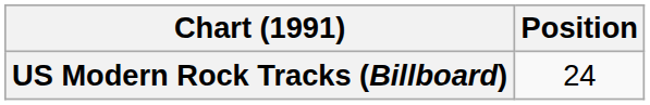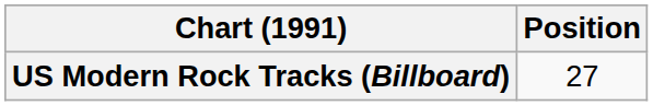US Modern Rock Tracks (Billboard) | Position: 24 -> 27
